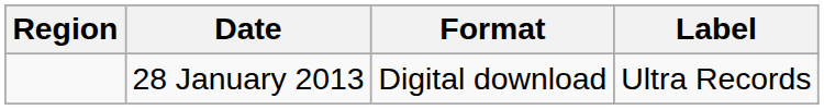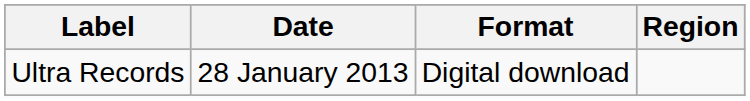columns swapped: Region <-> Label
